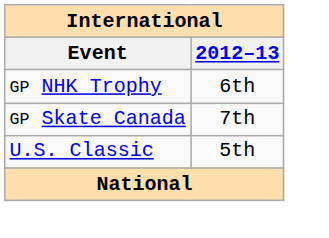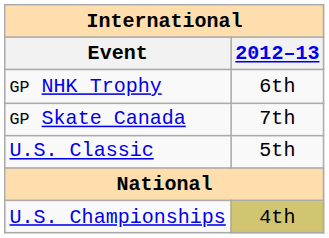+ row: U.S. Championships | 4th
